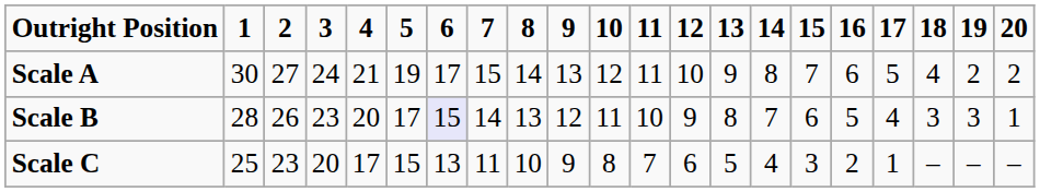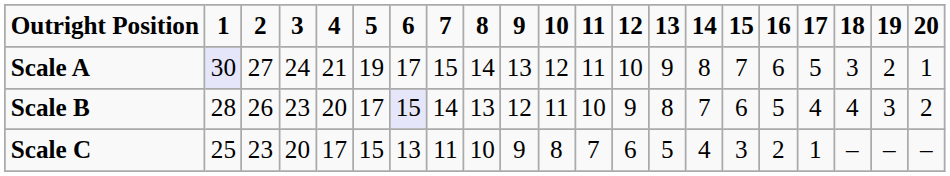Scale A | column 2: no background -> lavender background
Scale A | column 19: 4 -> 3
Scale A | column 21: 2 -> 1
Scale B | column 19: 3 -> 4
Scale B | column 21: 1 -> 2
